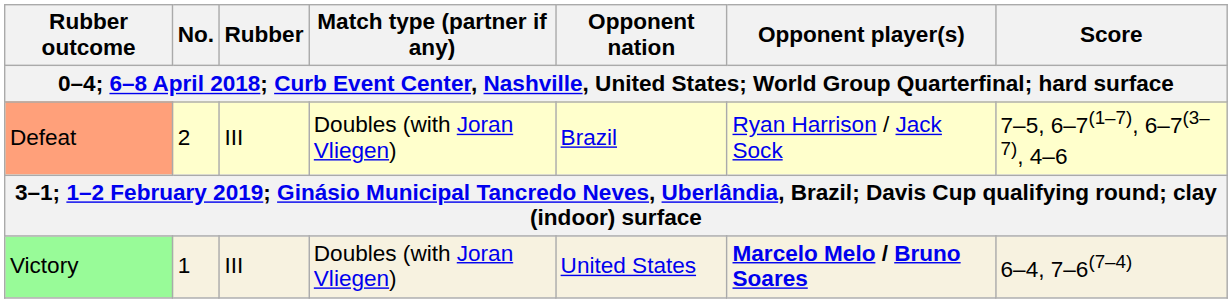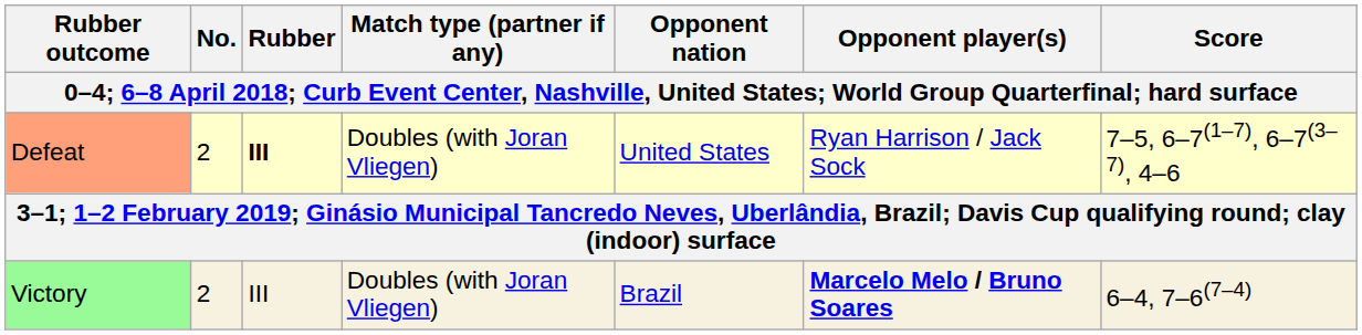Defeat | Rubber: normal -> bold
Defeat | Opponent nation: Brazil -> United States
Victory | No.: 1 -> 2
Victory | Opponent nation: United States -> Brazil
